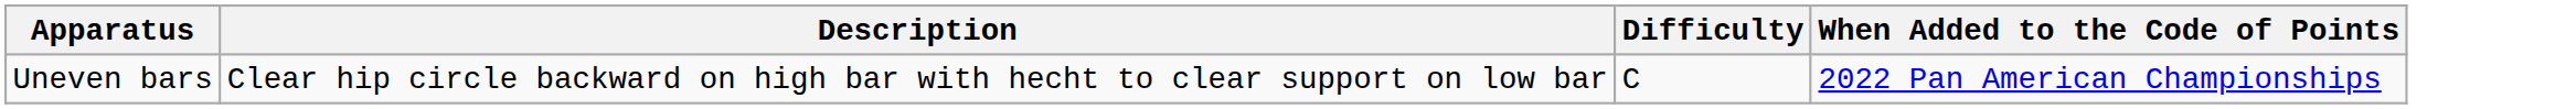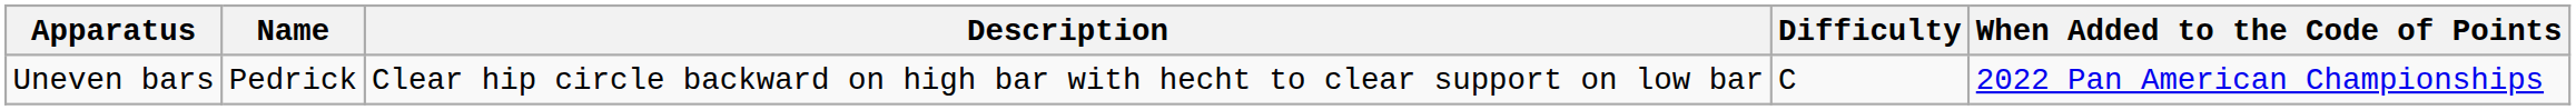+ column: Name | Pedrick
